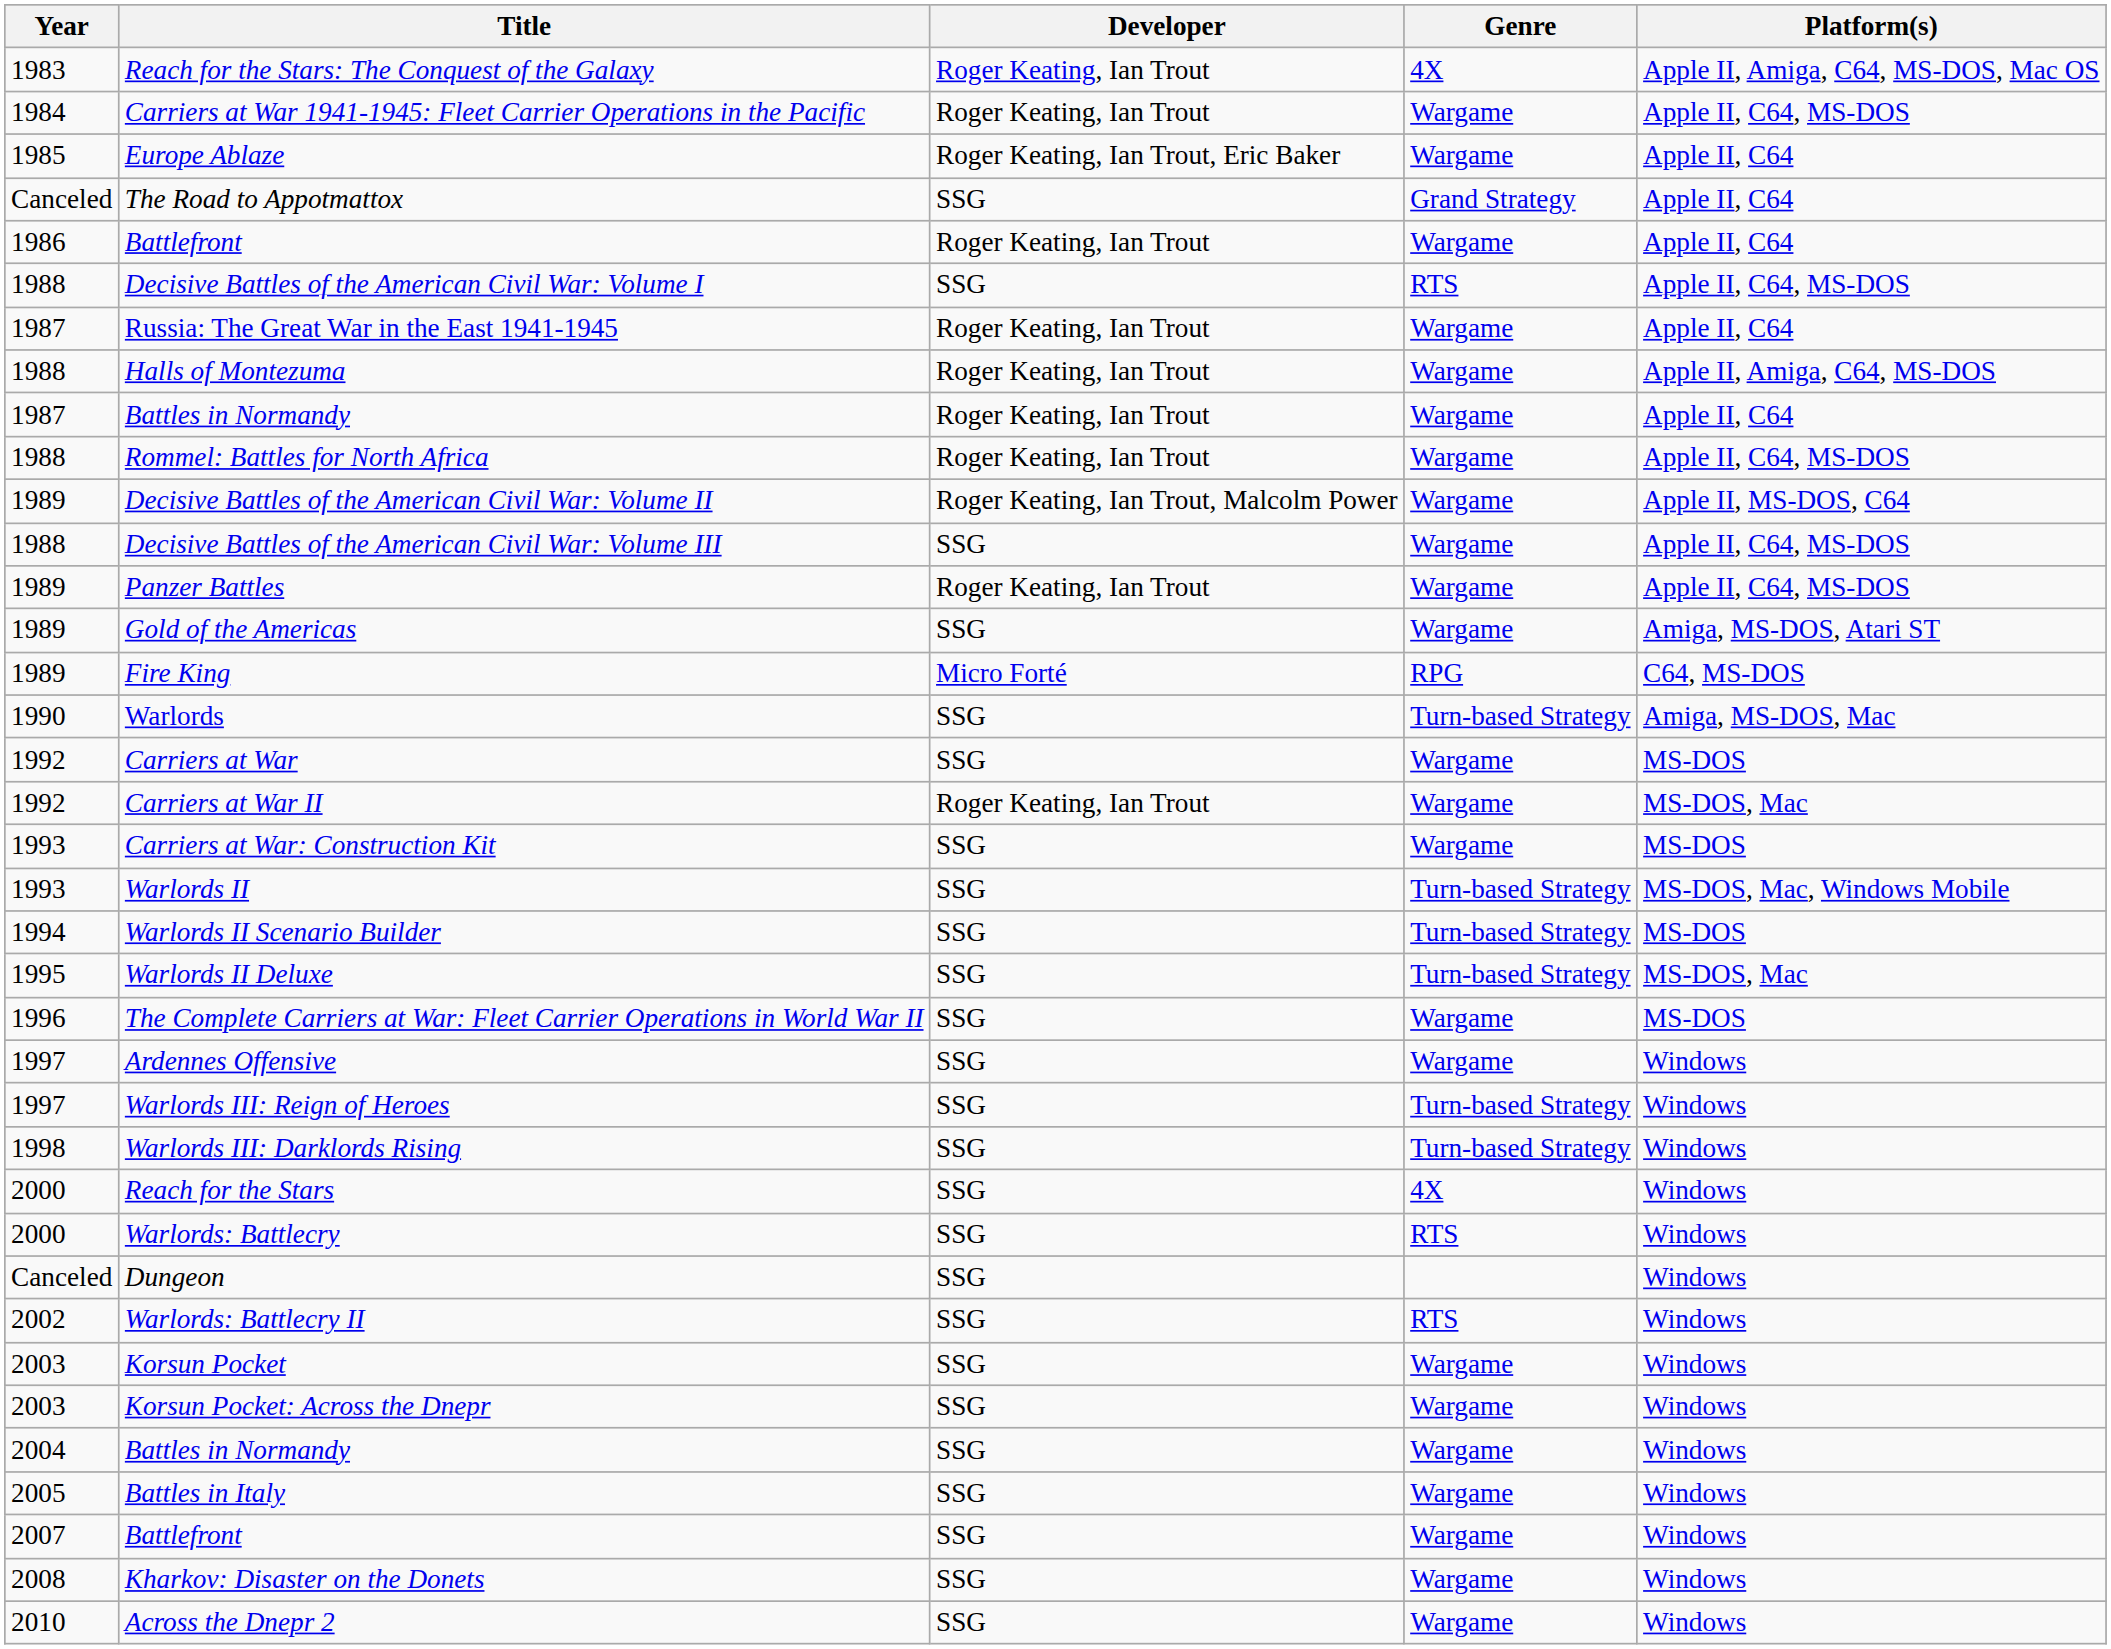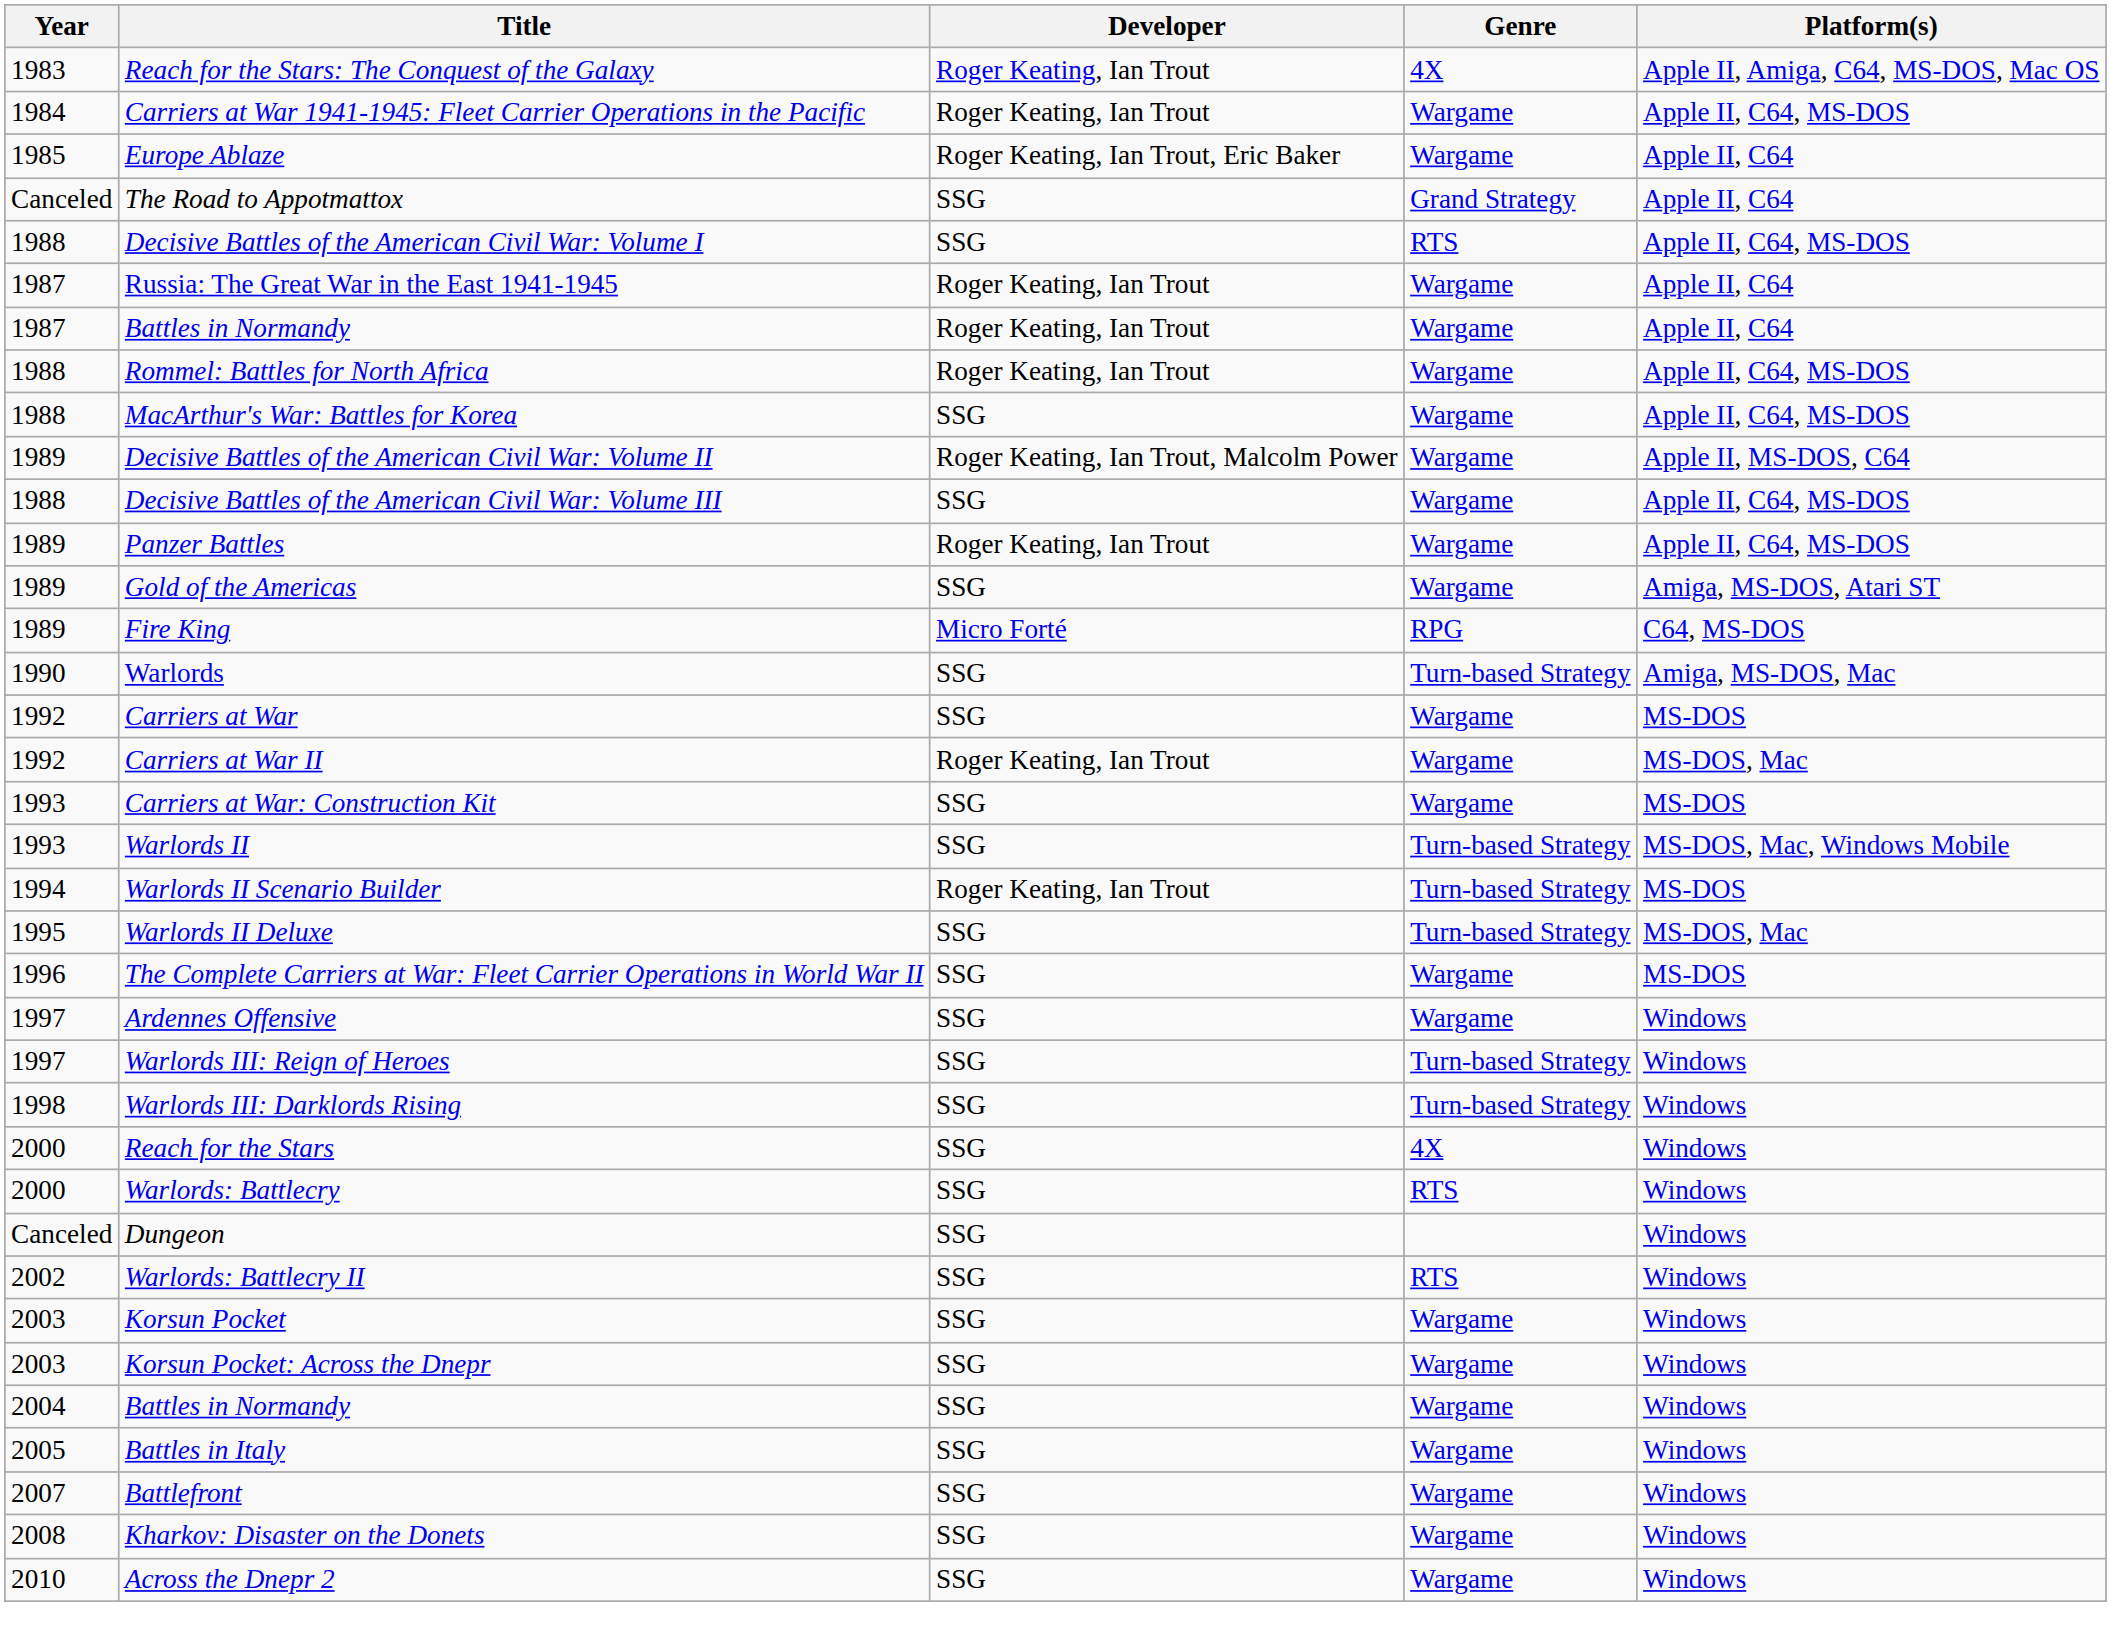- row: 1986 | Battlefront | Roger Keating, Ian Trout | Wargame | Apple II, C64
- row: 1988 | Halls of Montezuma | Roger Keating, Ian Trout | Wargame | Apple II, Amiga, C64, MS-DOS
+ row: 1988 | MacArthur's War: Battles for Korea | SSG | Wargame | Apple II, C64, MS-DOS
Warlords II Scenario Builder | Developer: SSG -> Roger Keating, Ian Trout
